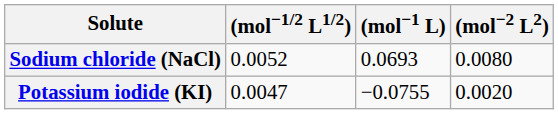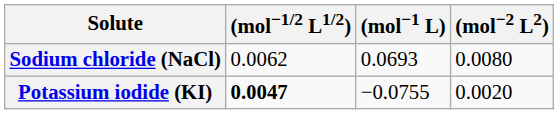Sodium chloride (NaCl) | (mol−1/2 L1/2): 0.0052 -> 0.0062
Potassium iodide (KI) | (mol−1/2 L1/2): normal -> bold
